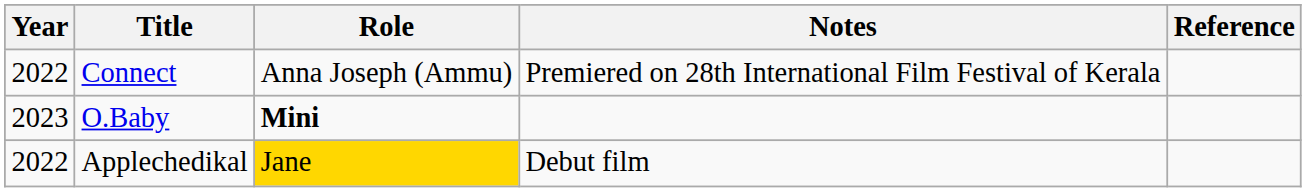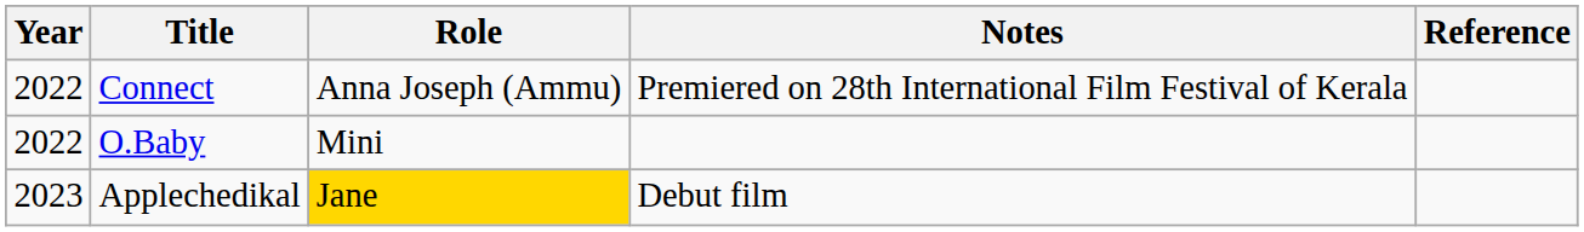O.Baby | Year: 2023 -> 2022
O.Baby | Role: bold -> normal
Applechedikal | Year: 2022 -> 2023
